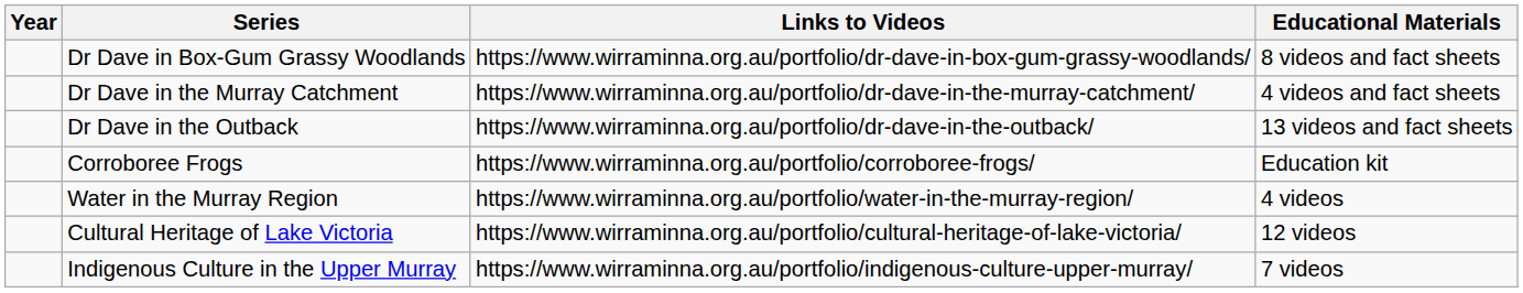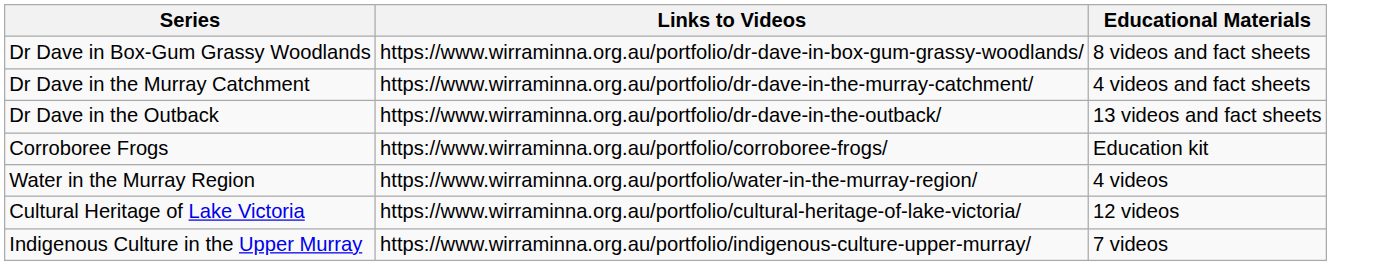- column: Year
